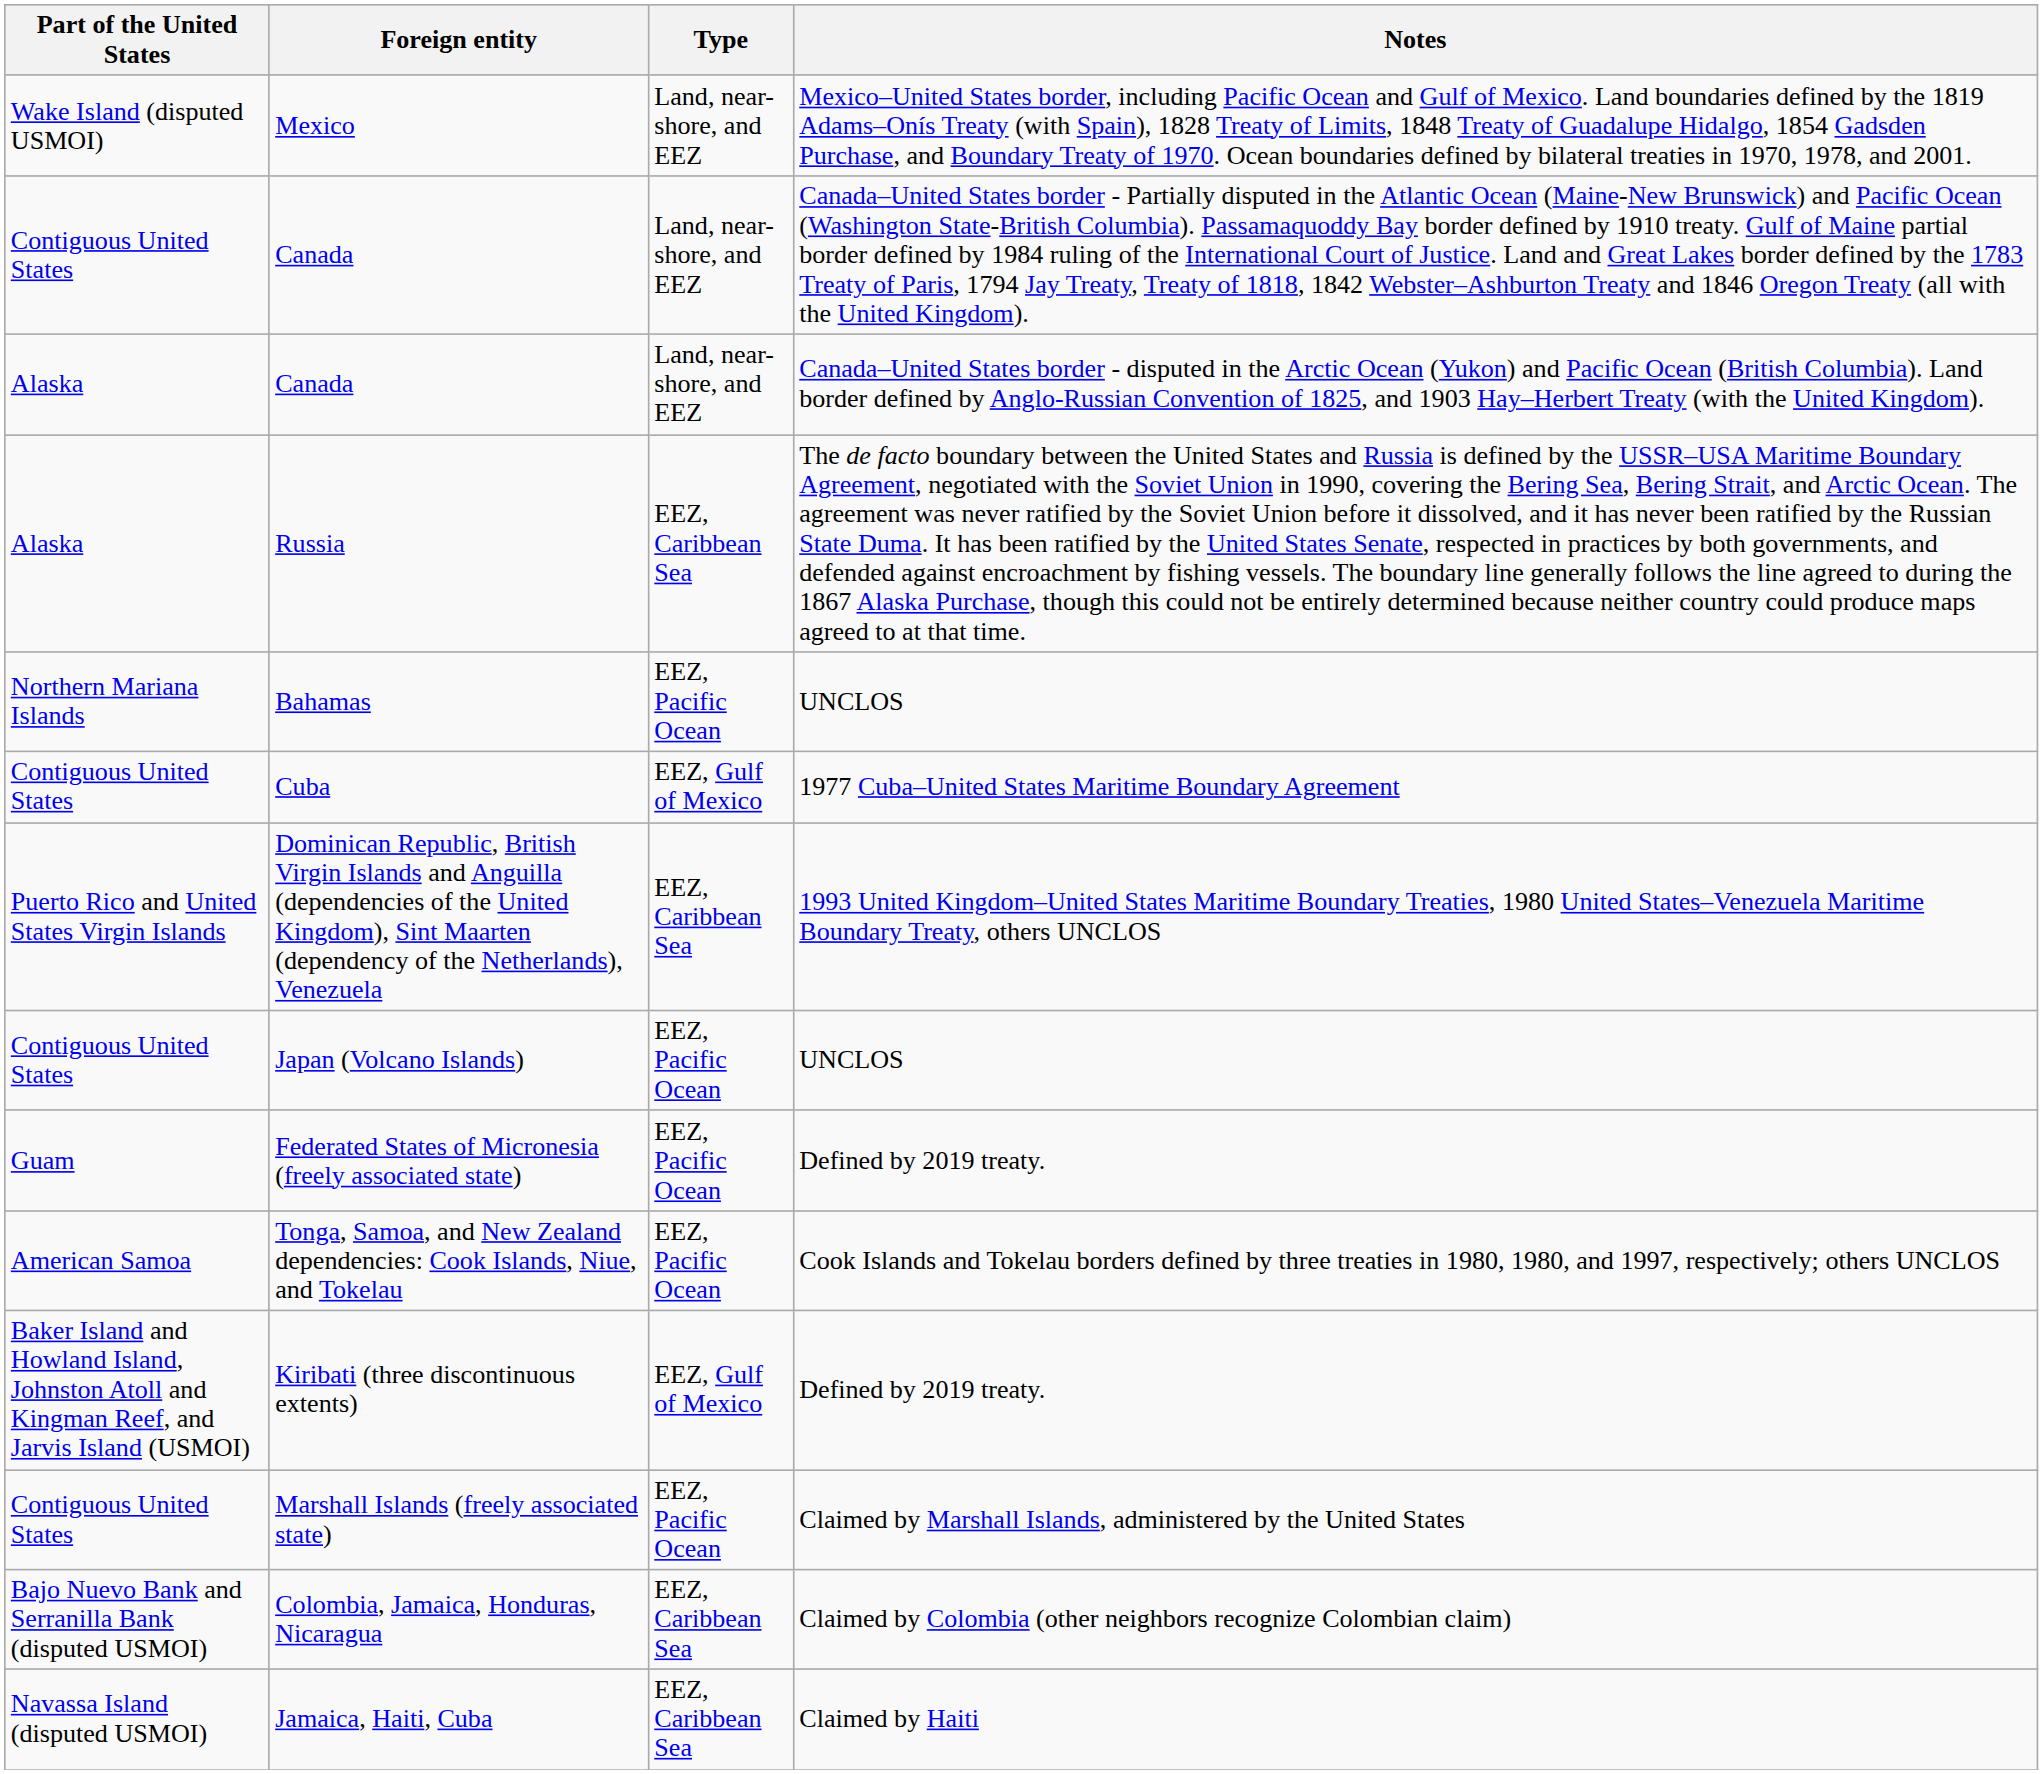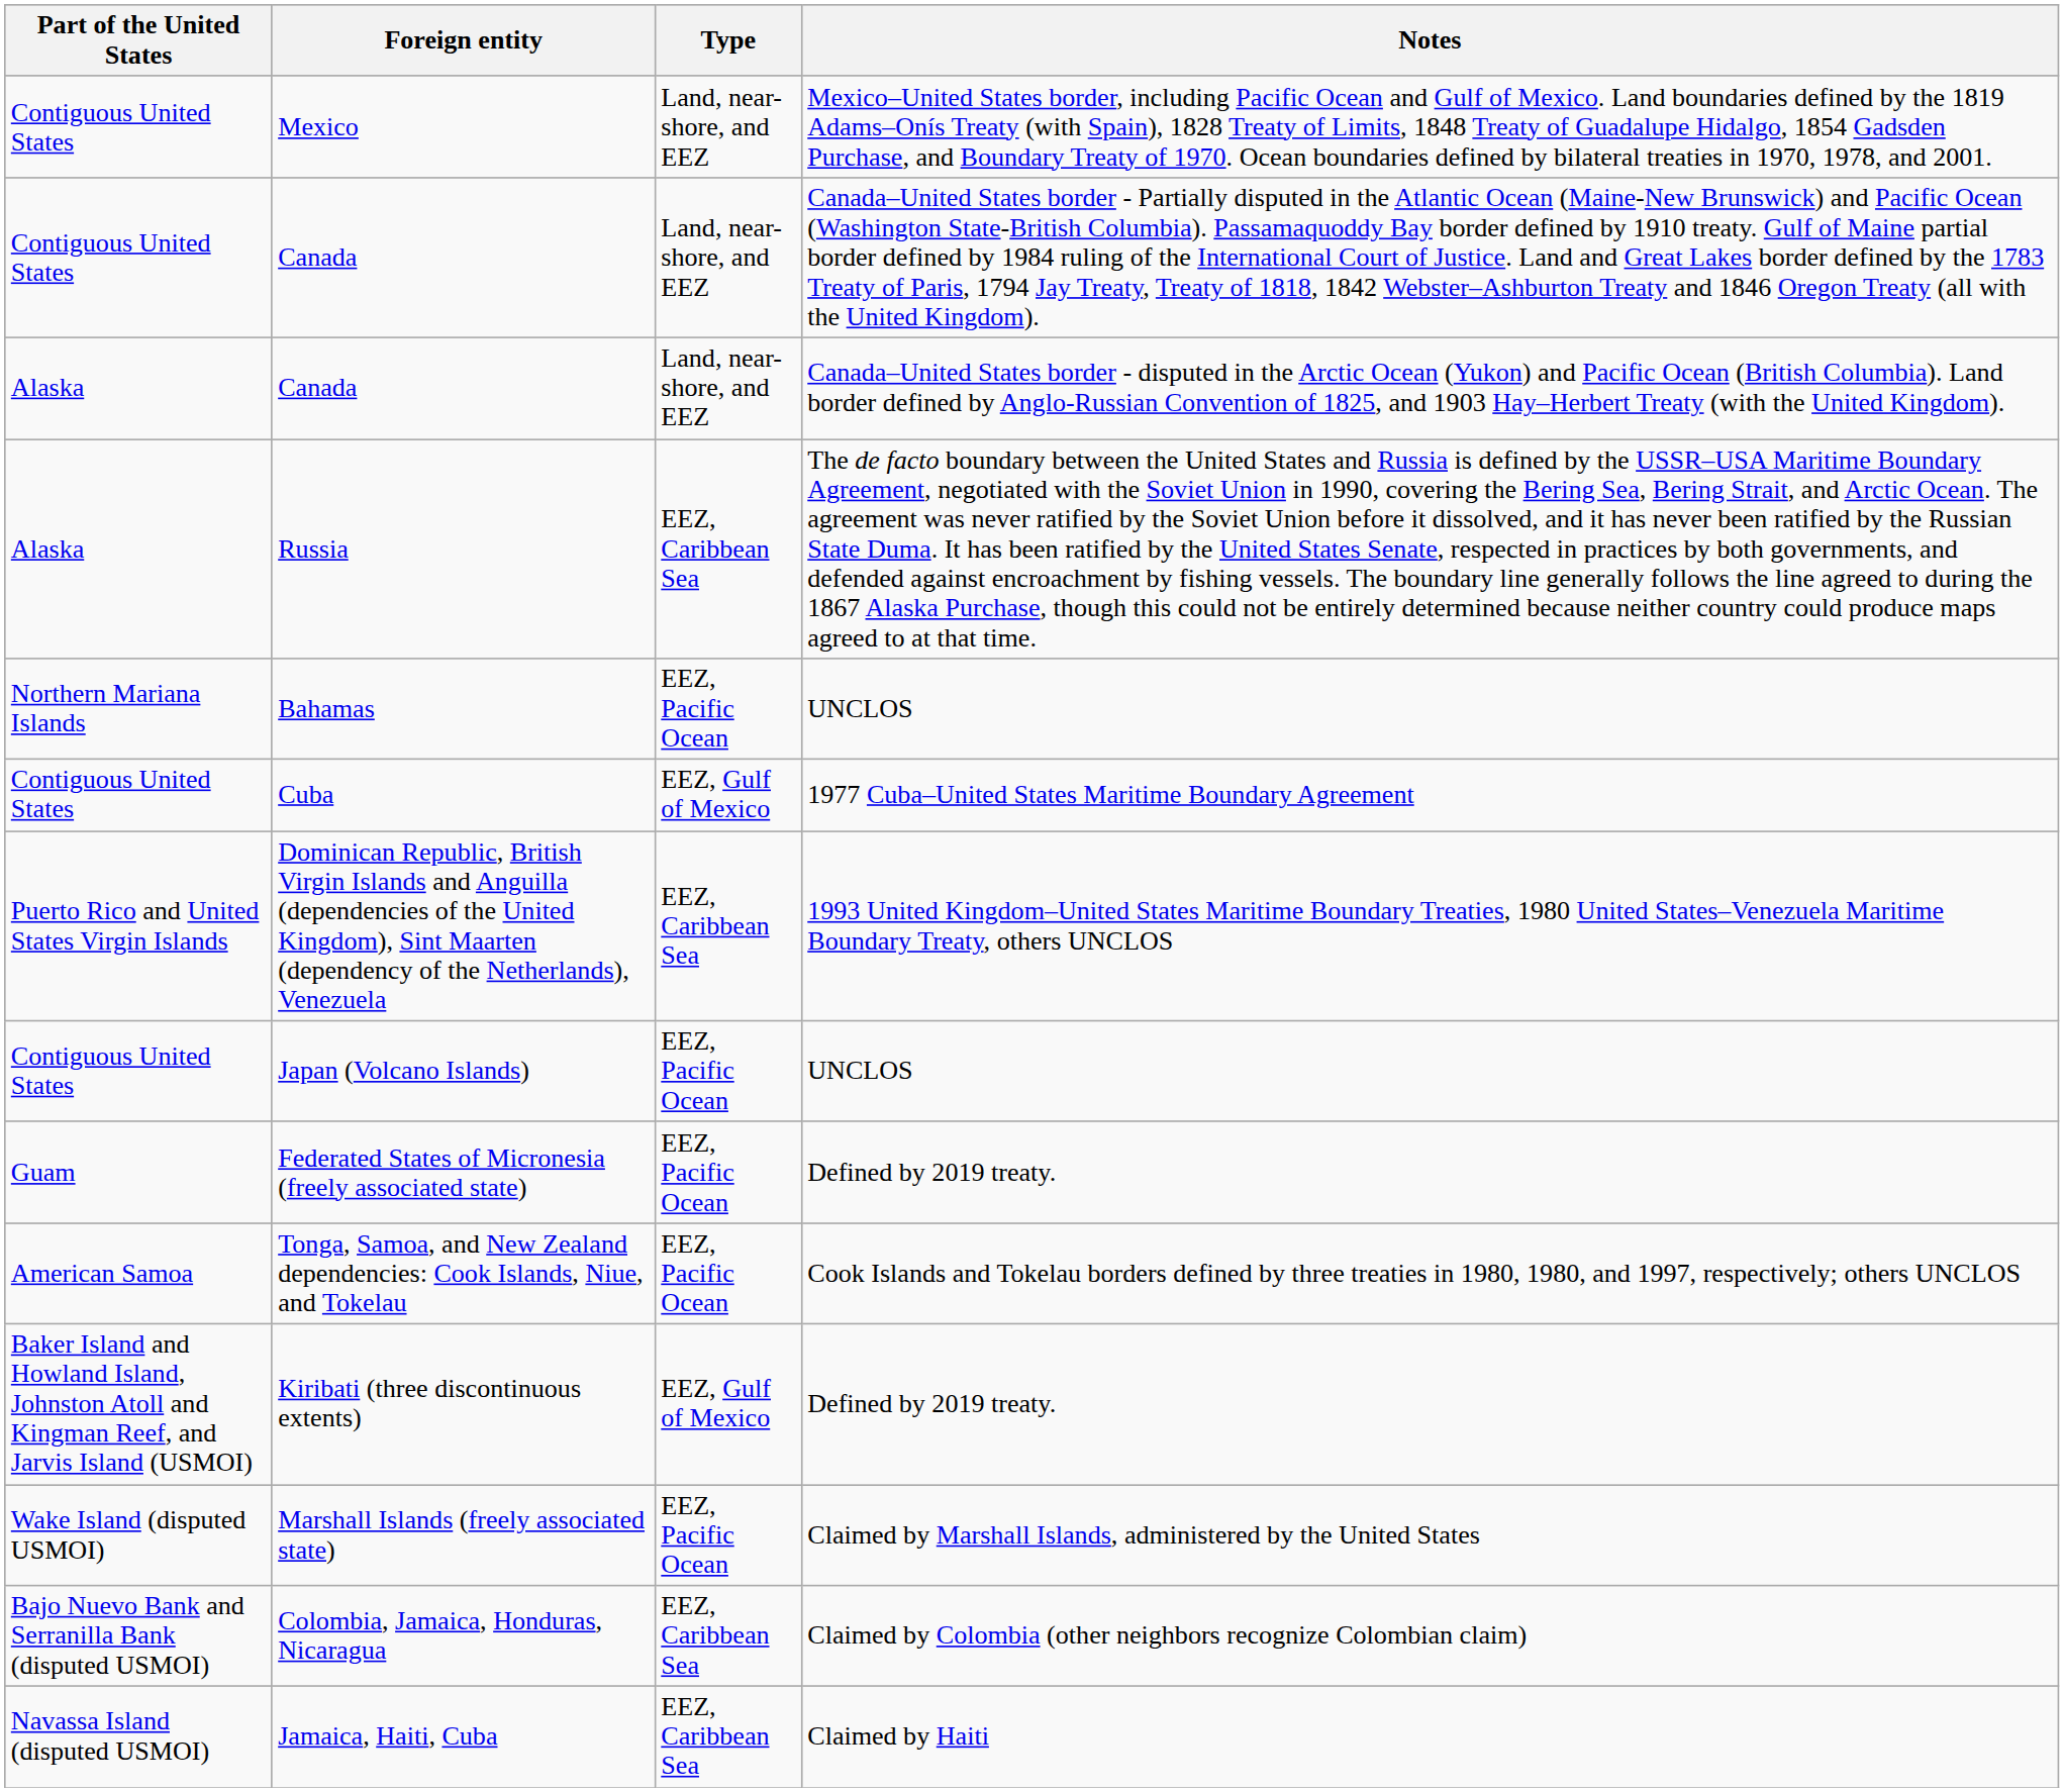Mexico | Part of the United States: Wake Island (disputed USMOI) -> Contiguous United States
Marshall Islands (freely associated state) | Part of the United States: Contiguous United States -> Wake Island (disputed USMOI)
